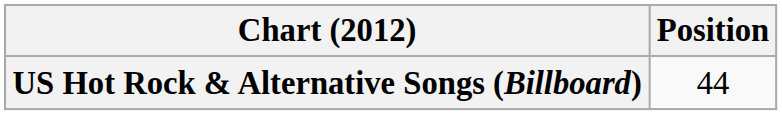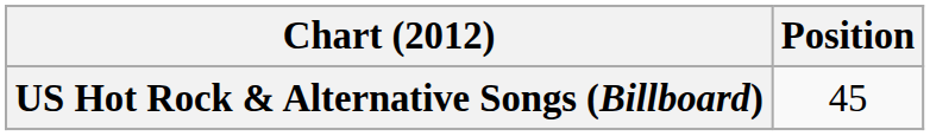US Hot Rock & Alternative Songs (Billboard) | Position: 44 -> 45
